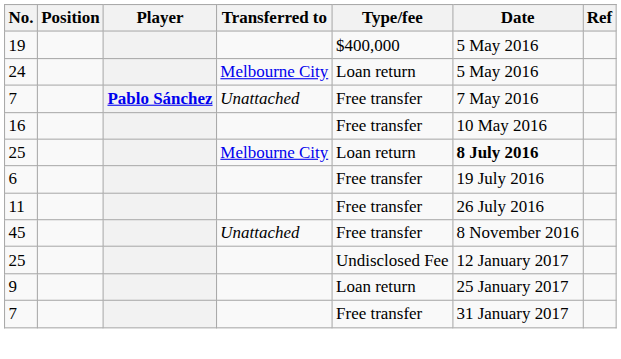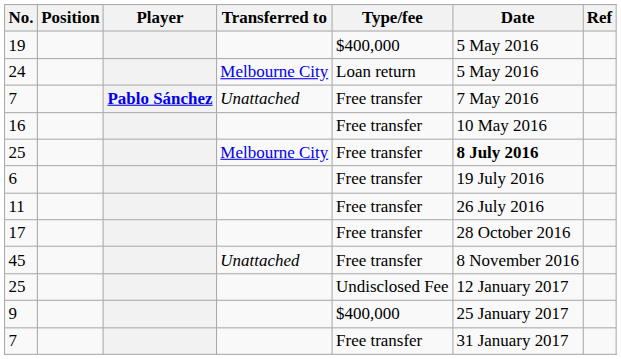25 / Melbourne City | Type/fee: Loan return -> Free transfer
+ row: 17 | Free transfer | 28 October 2016
9 | Type/fee: Loan return -> $400,000
